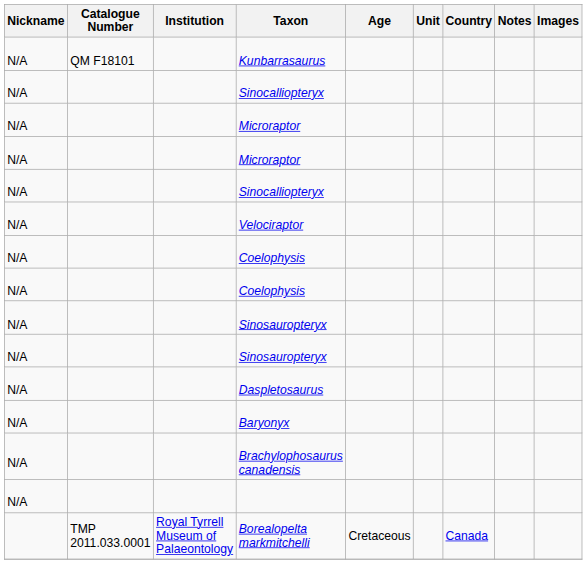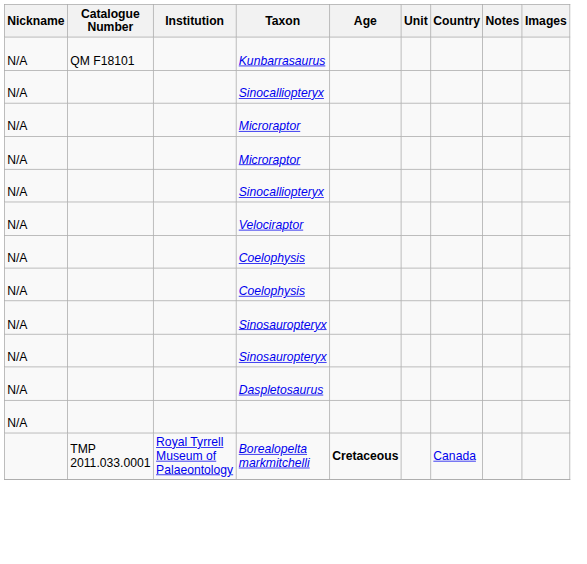- row: N/A | Baryonyx
- row: N/A | Brachylophosaurus canadensis
Borealopelta markmitchelli | Age: normal -> bold
